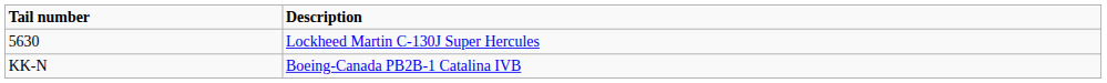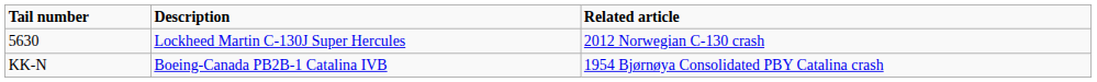+ column: Related article | 2012 Norwegian C-130 crash | 1954 Bjørnøya Consolidated PBY Catalina crash
